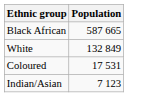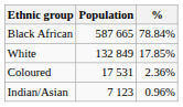+ column: % | 78.84% | 17.85% | 2.36% | 0.96%
